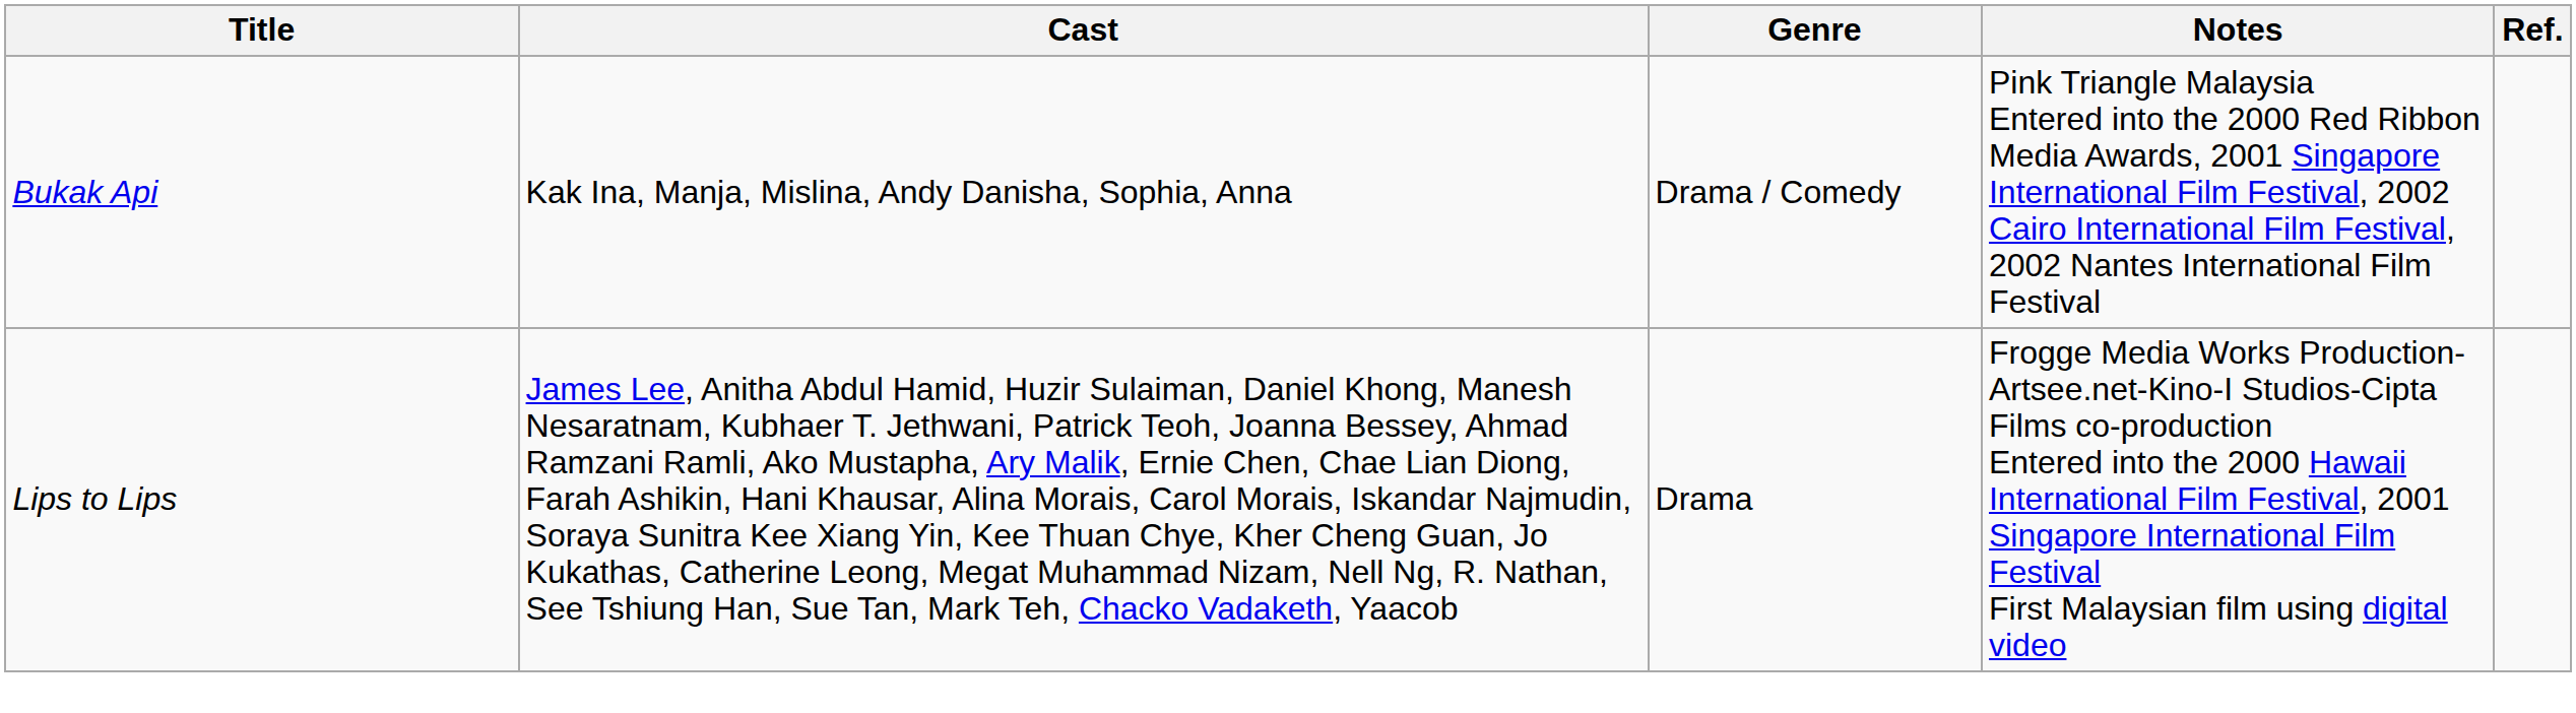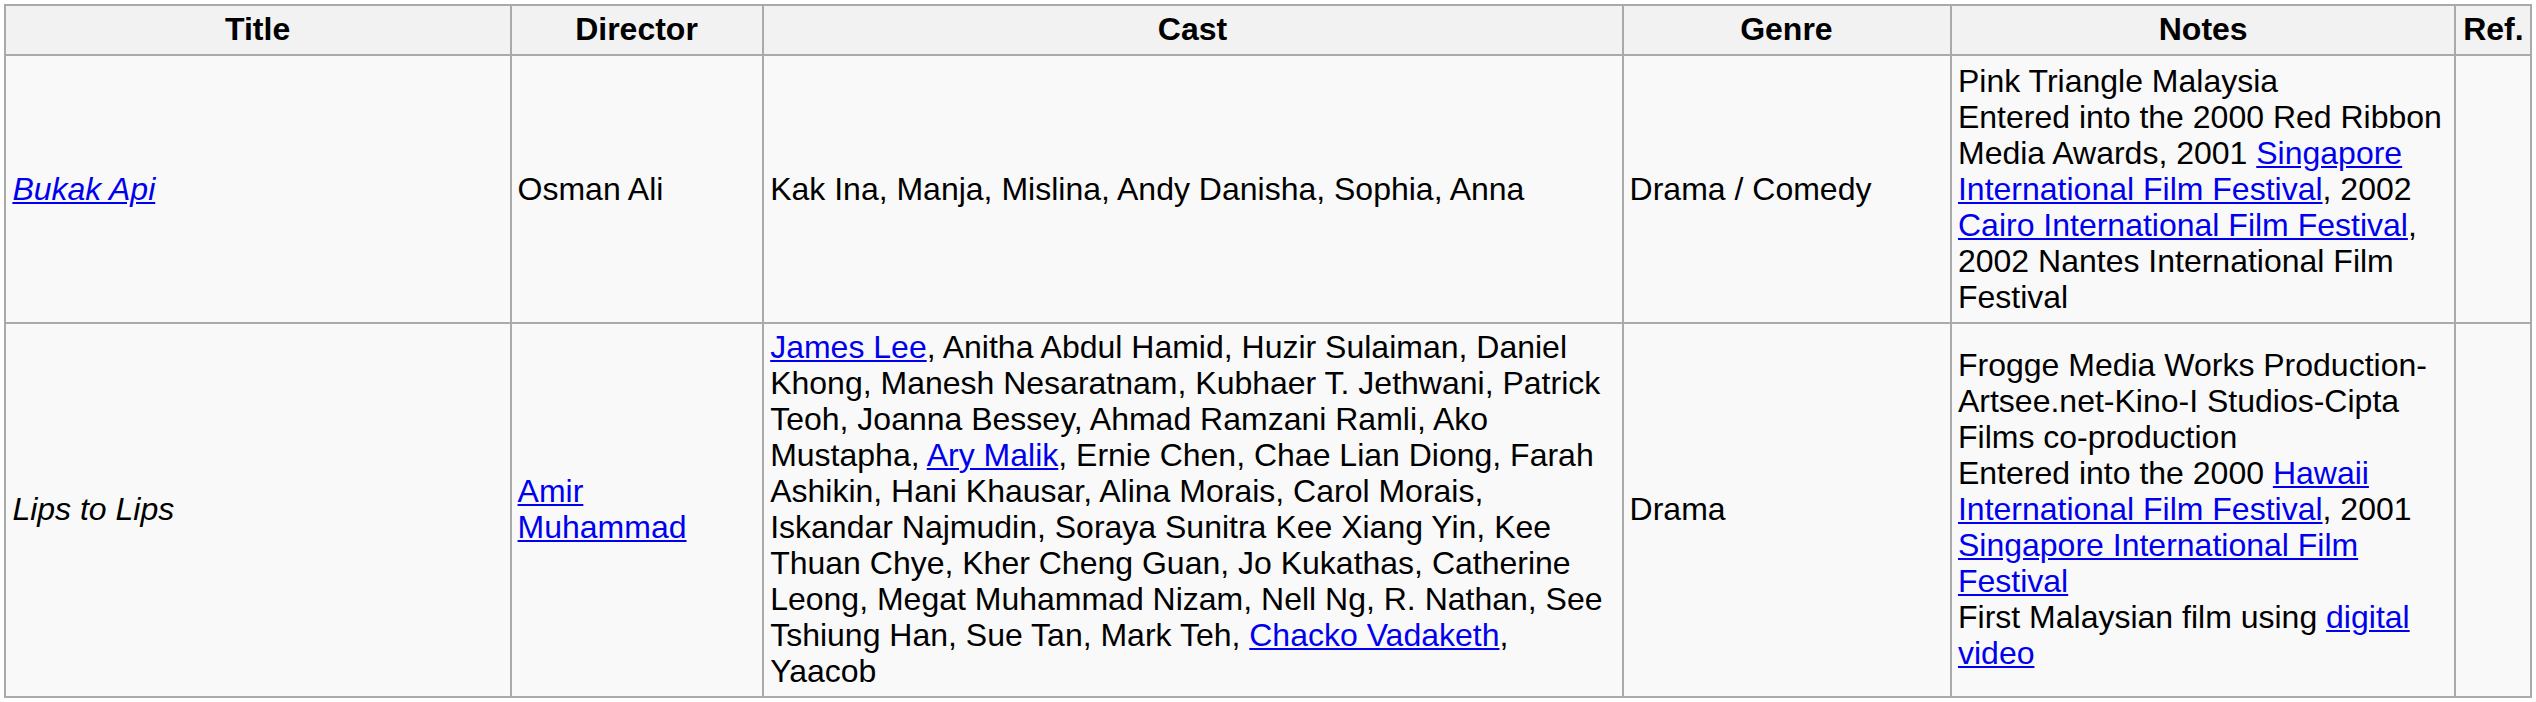+ column: Director | Osman Ali | Amir Muhammad
